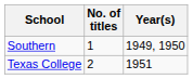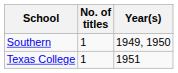Texas College | No. of titles: 2 -> 1
